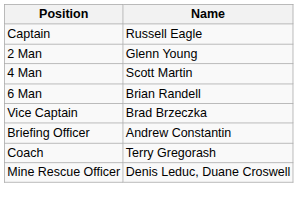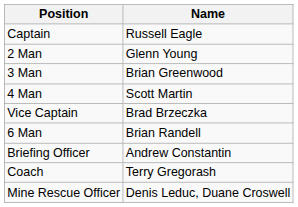+ row: 3 Man | Brian Greenwood
rows swapped: Vice Captain <-> 6 Man
